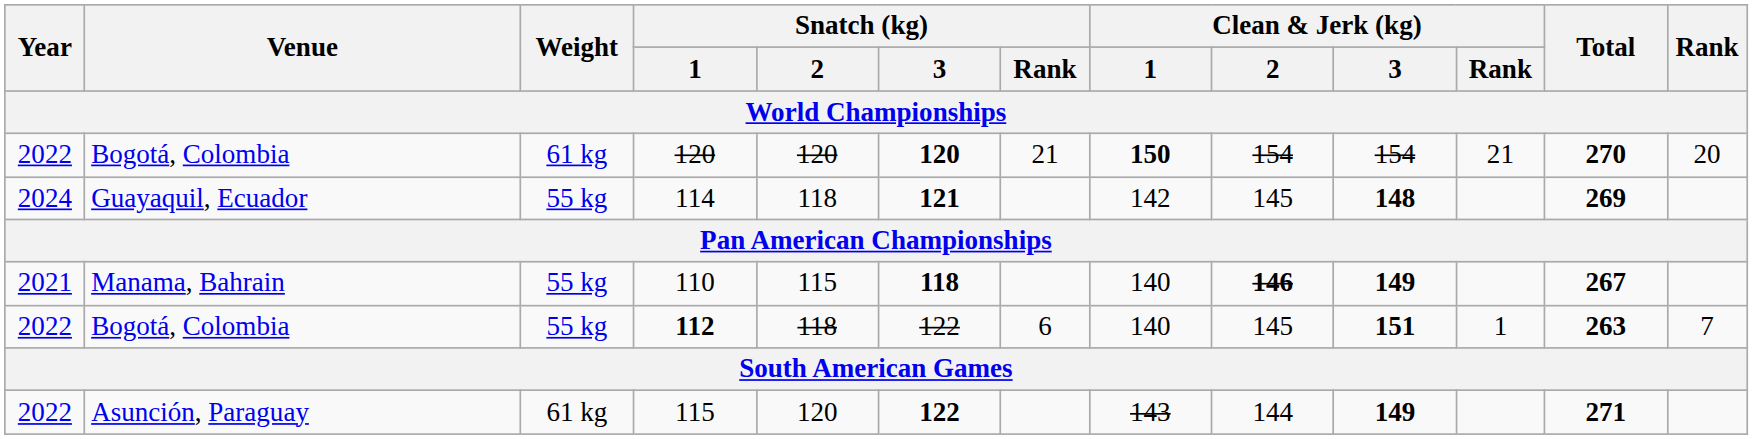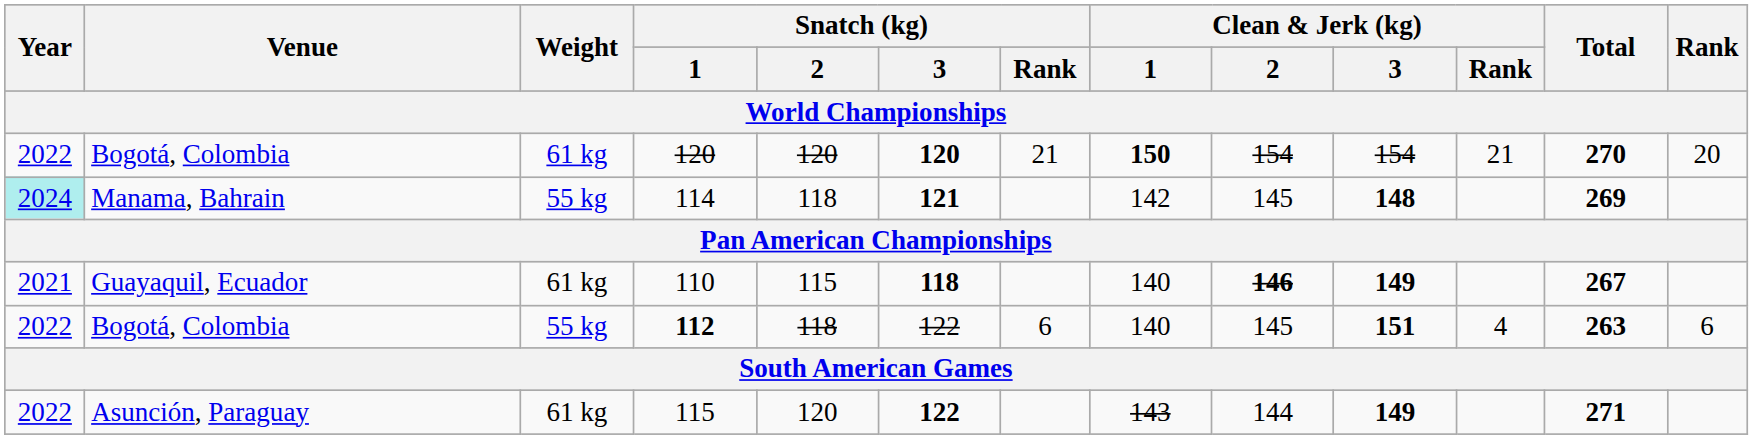114 | Year: no background -> paleturquoise background
114 | Venue: Guayaquil, Ecuador -> Manama, Bahrain
110 | Venue: Manama, Bahrain -> Guayaquil, Ecuador
110 | Weight: 55 kg -> 61 kg
112 | Clean & Jerk (kg) / Rank: 1 -> 4
112 | Rank: 7 -> 6
